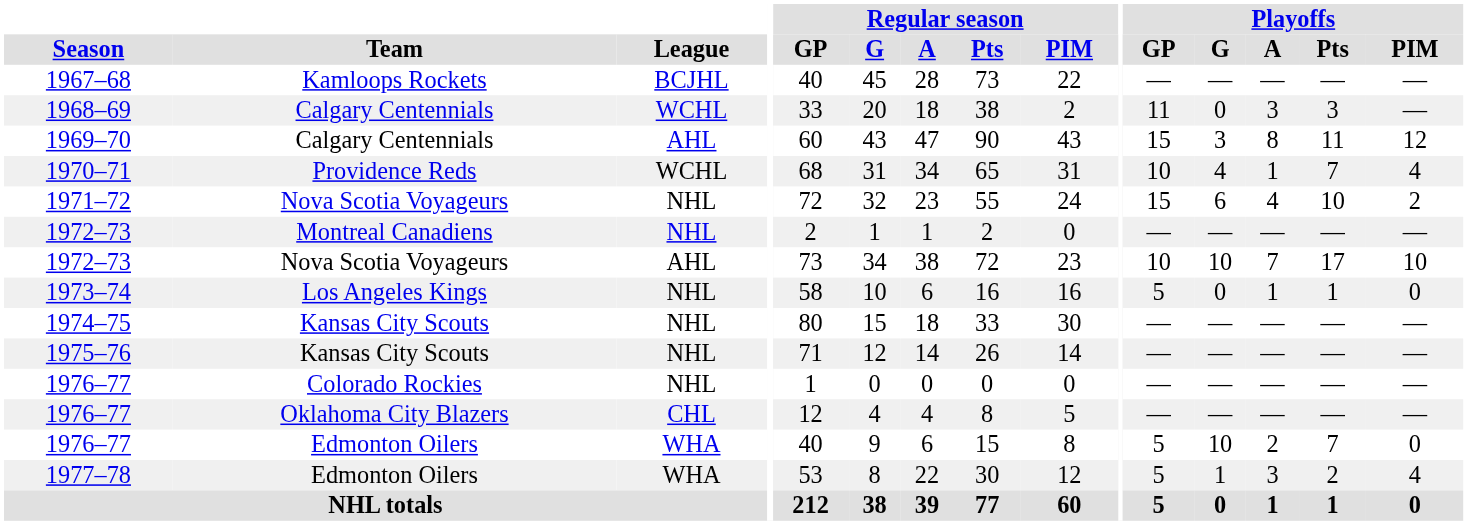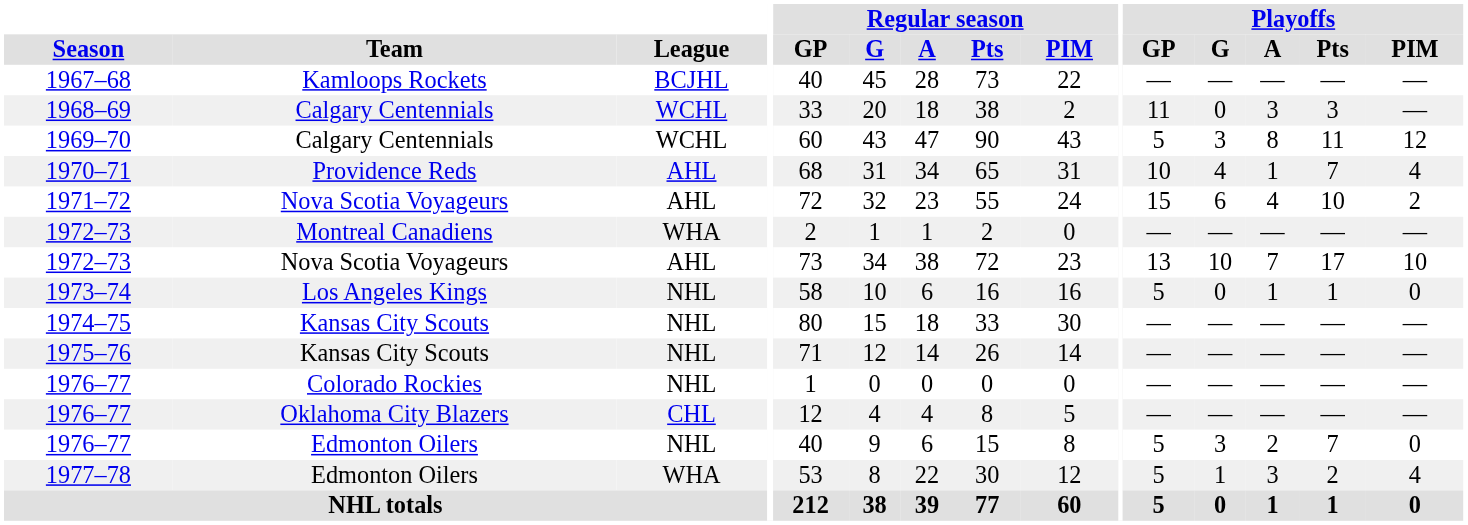1969–70 | League: AHL -> WCHL
1969–70 | Playoffs / GP: 15 -> 5
1970–71 | League: WCHL -> AHL
1971–72 | League: NHL -> AHL
1972–73 / Montreal Canadiens | League: NHL -> WHA
1972–73 / Nova Scotia Voyageurs | Playoffs / GP: 10 -> 13
1976–77 / Edmonton Oilers | League: WHA -> NHL
1976–77 / Edmonton Oilers | Playoffs / G: 10 -> 3
